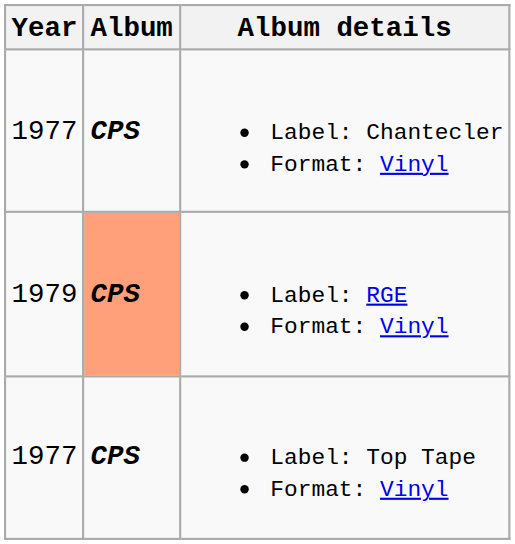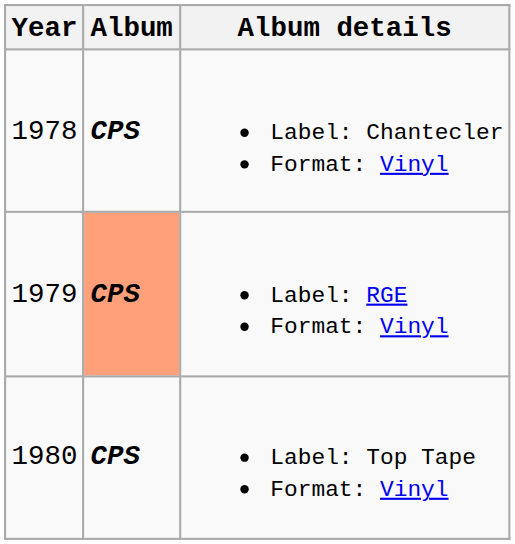Label: Chantecler Format: Vinyl | Year: 1977 -> 1978
Label: Top Tape Format: Vinyl | Year: 1977 -> 1980
